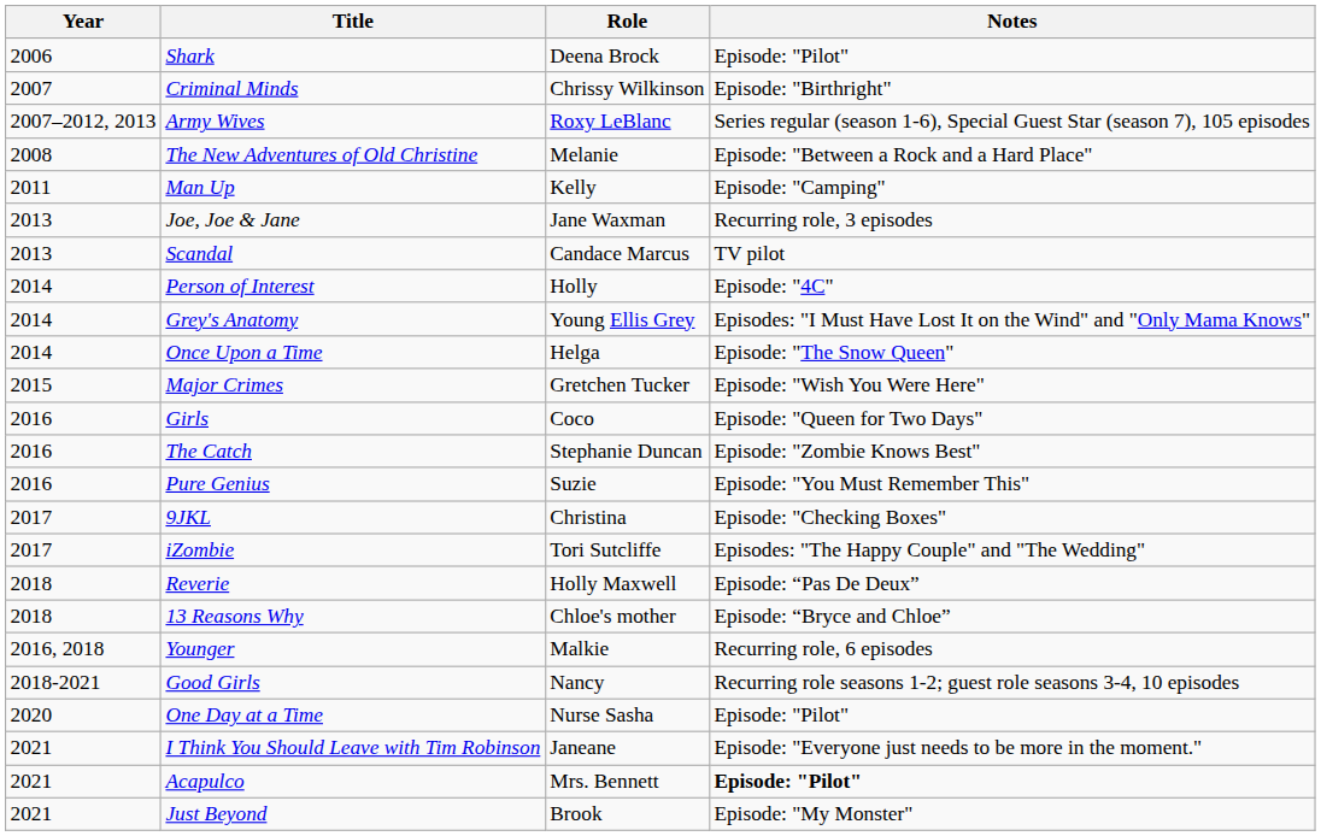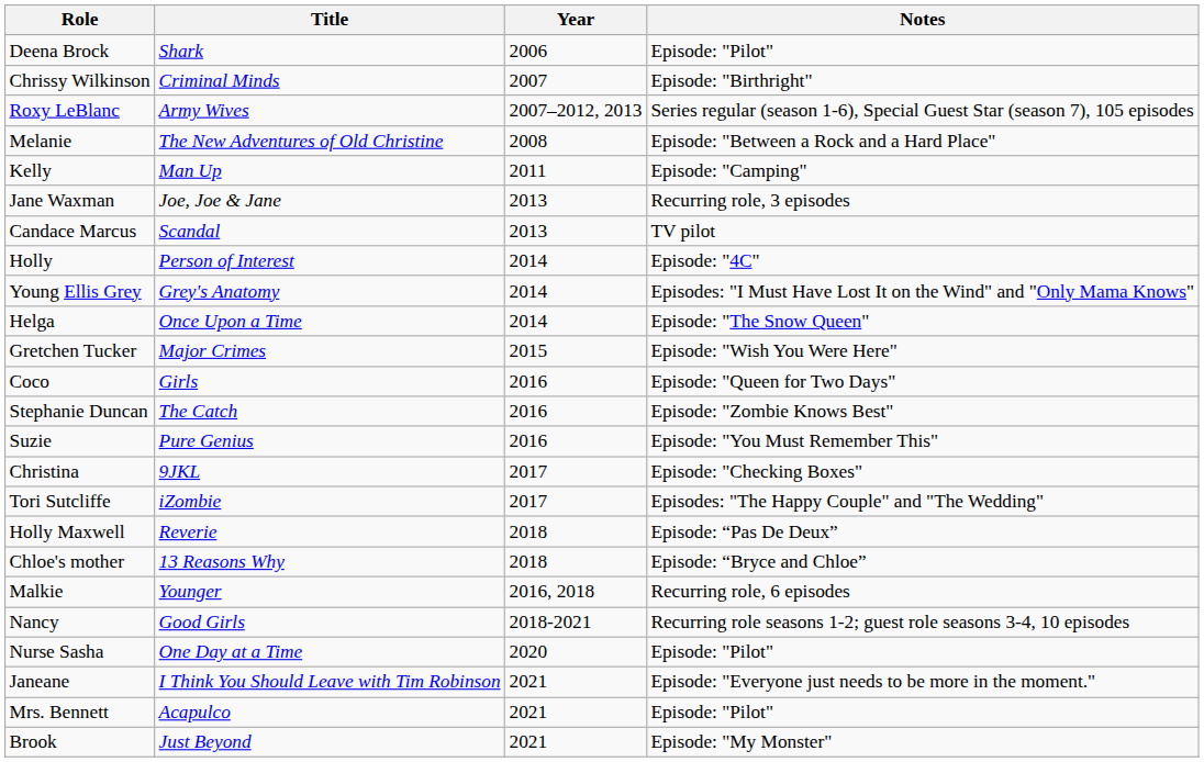columns swapped: Year <-> Role
Acapulco | Notes: bold -> normal
